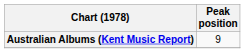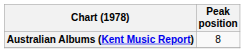Australian Albums (Kent Music Report) | Peak position: 9 -> 8
